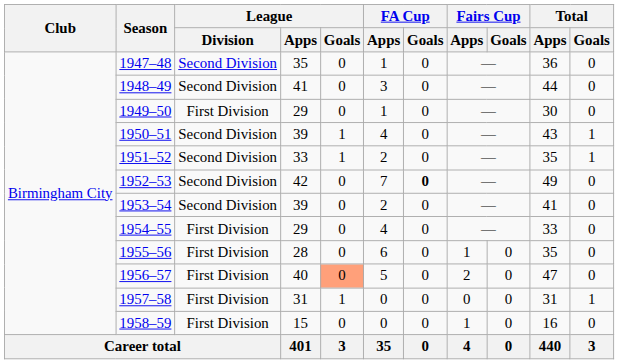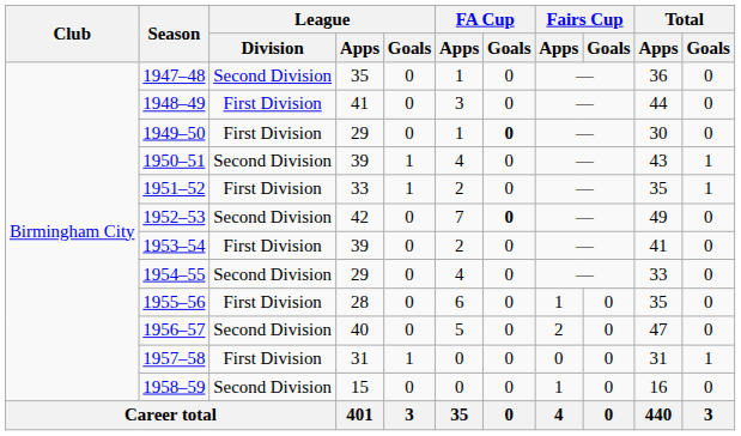1948–49 | League / Division: Second Division -> First Division
1949–50 | FA Cup / Goals: normal -> bold
1951–52 | League / Division: Second Division -> First Division
1953–54 | League / Division: Second Division -> First Division
1954–55 | League / Division: First Division -> Second Division
1956–57 | League / Division: First Division -> Second Division
1956–57 | League / Goals: lightsalmon background -> no background
1958–59 | League / Division: First Division -> Second Division
